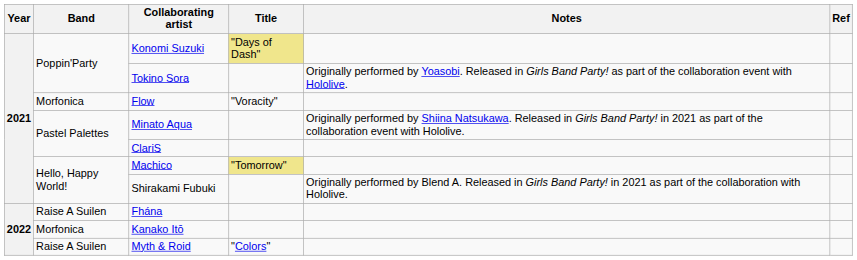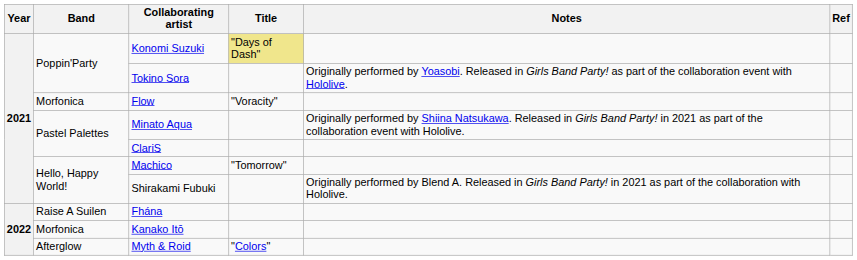Machico | Title: khaki background -> no background
Myth & Roid | Band: Raise A Suilen -> Afterglow
